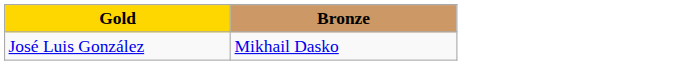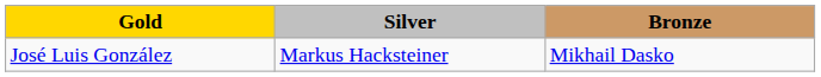+ column: Silver | Markus Hacksteiner
